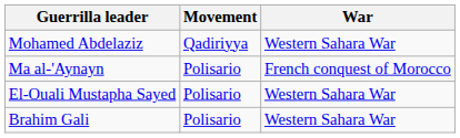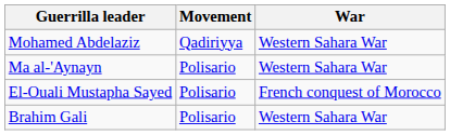Ma al-'Aynayn | War: French conquest of Morocco -> Western Sahara War
El-Ouali Mustapha Sayed | War: Western Sahara War -> French conquest of Morocco
